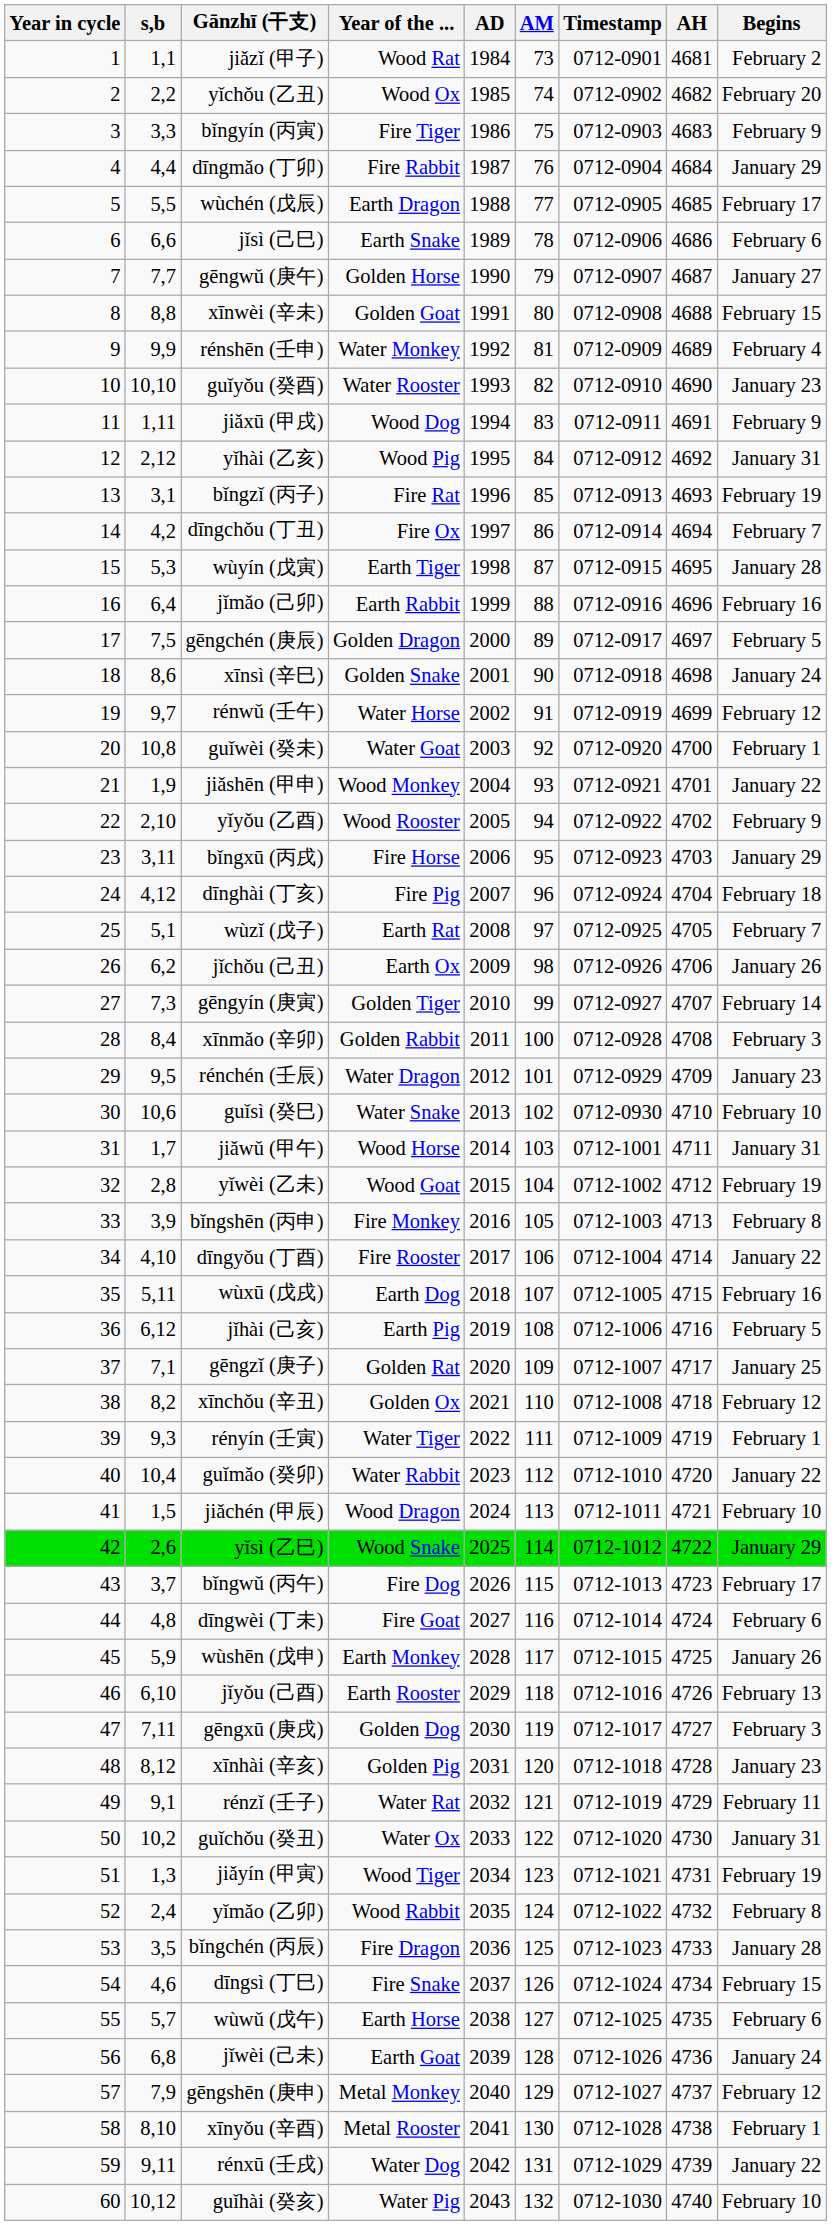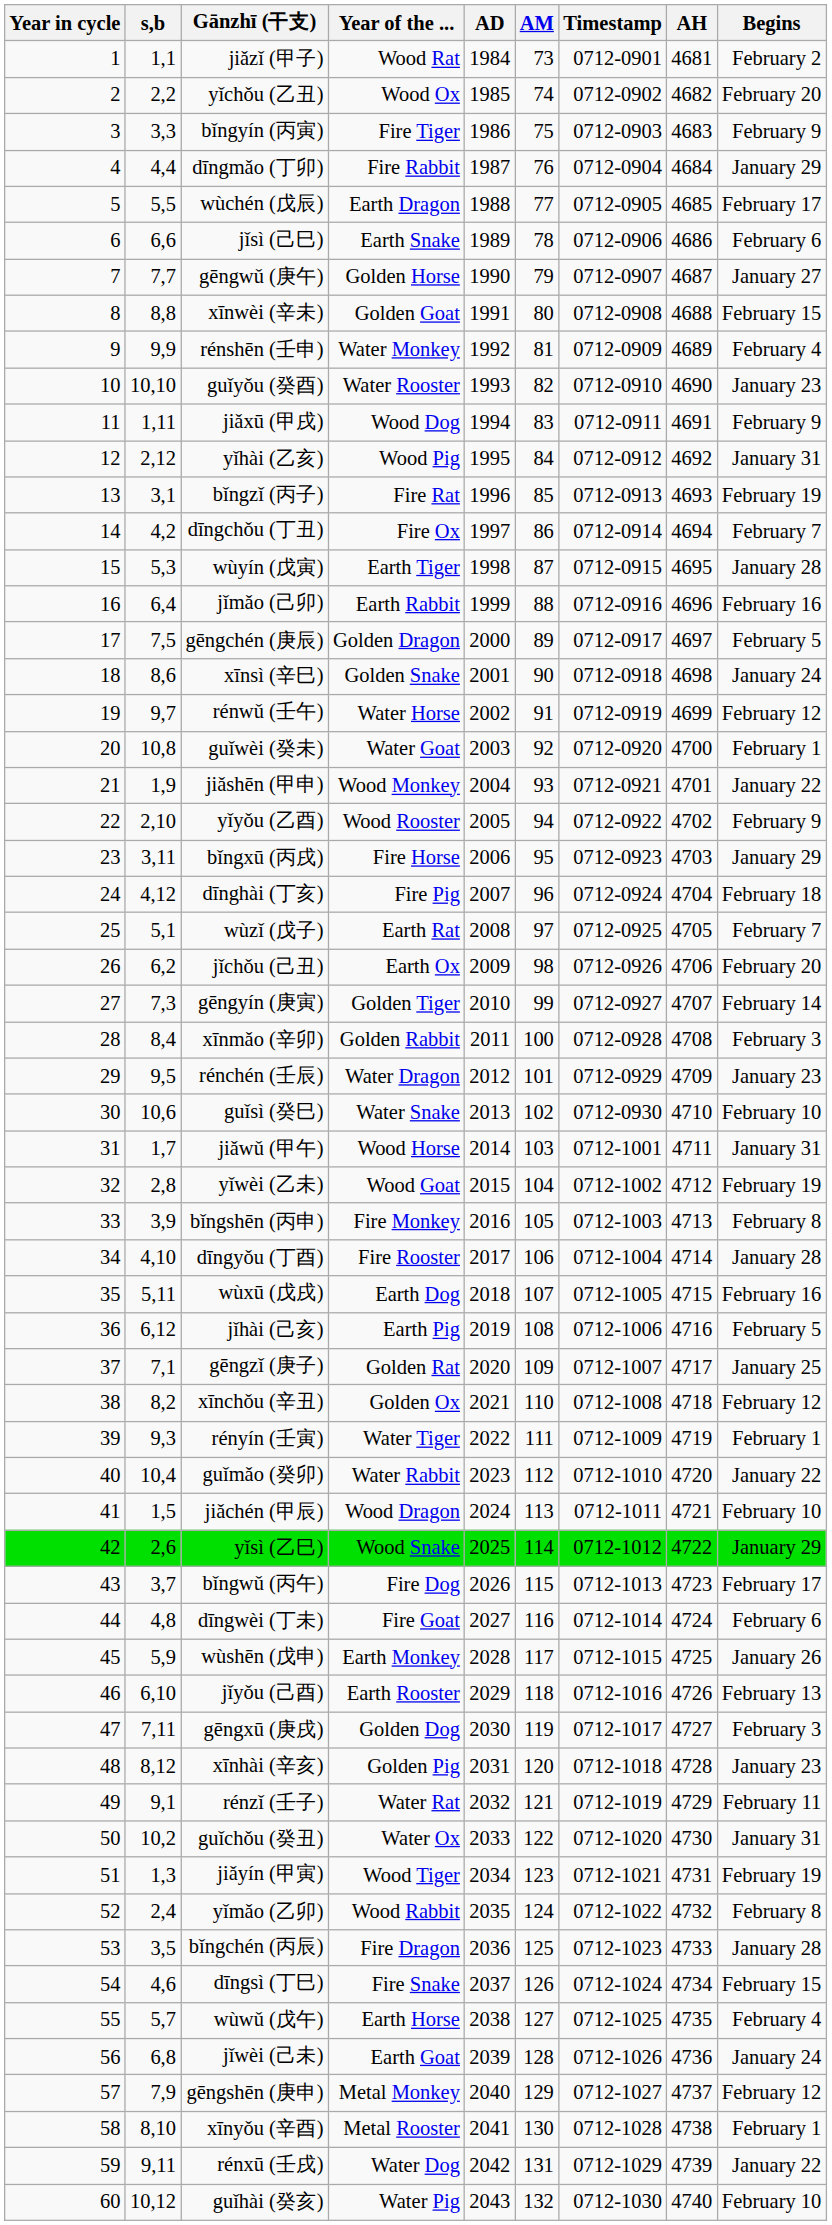jǐchǒu (己丑) | Begins: January 26 -> February 20
dīngyǒu (丁酉) | Begins: January 22 -> January 28
wùwǔ (戊午) | Begins: February 6 -> February 4
